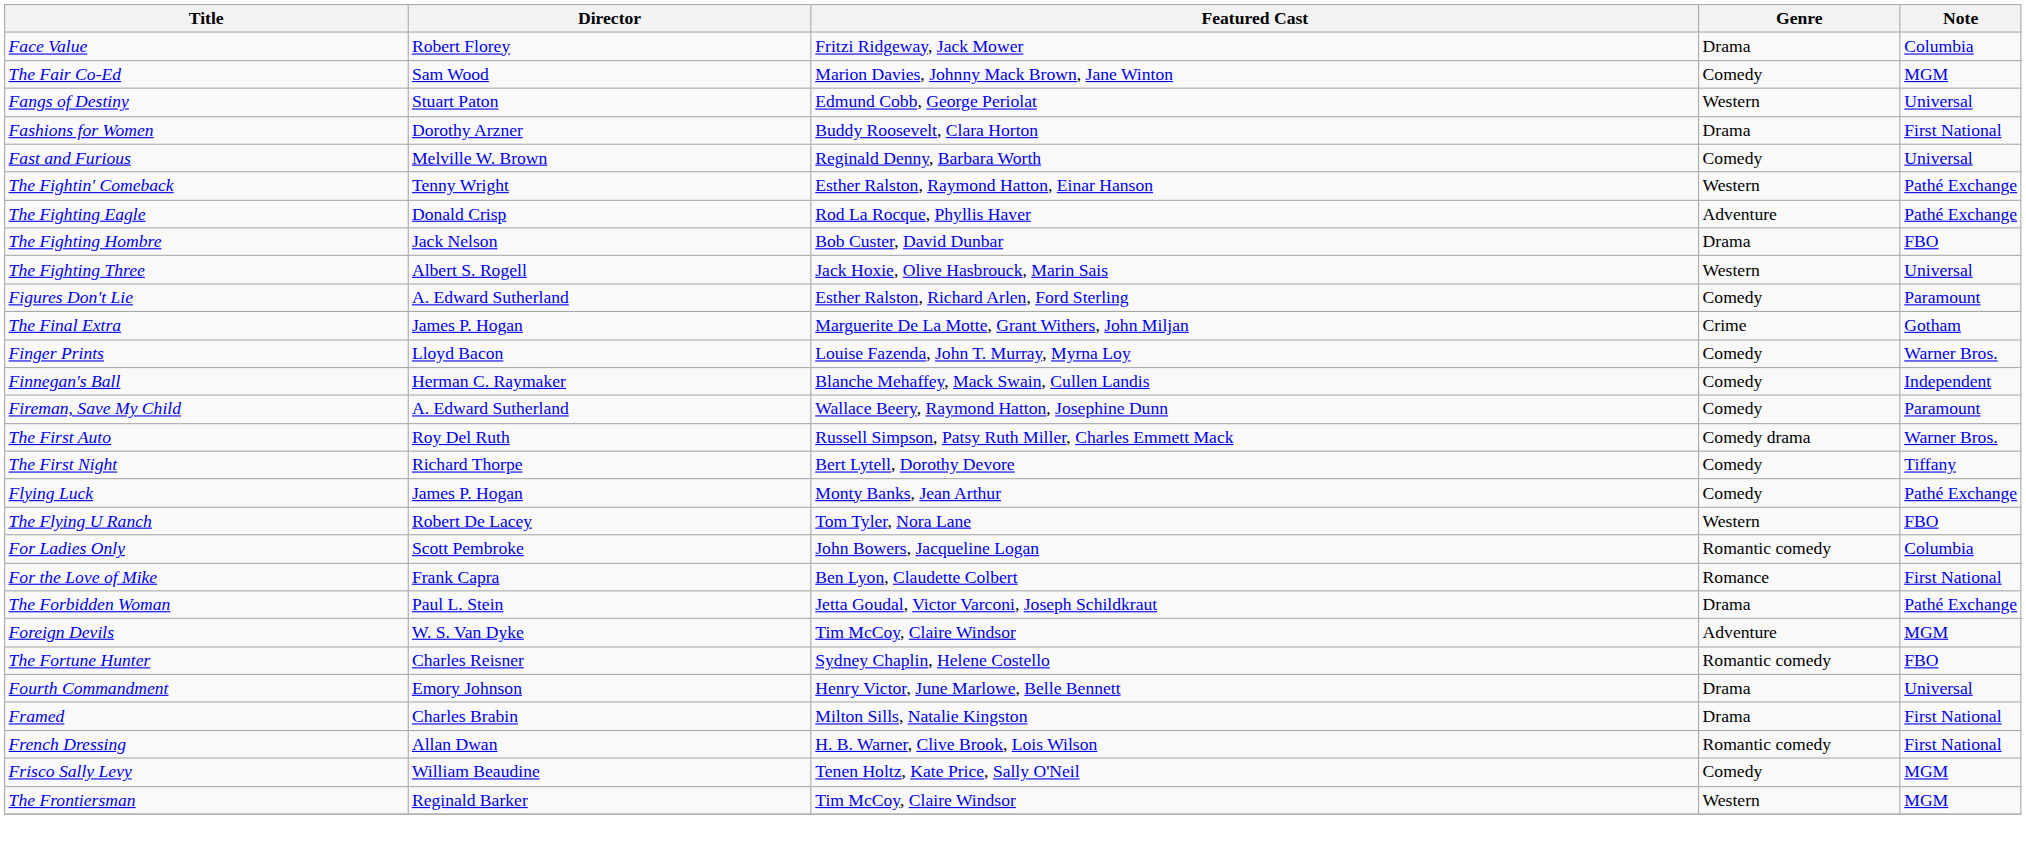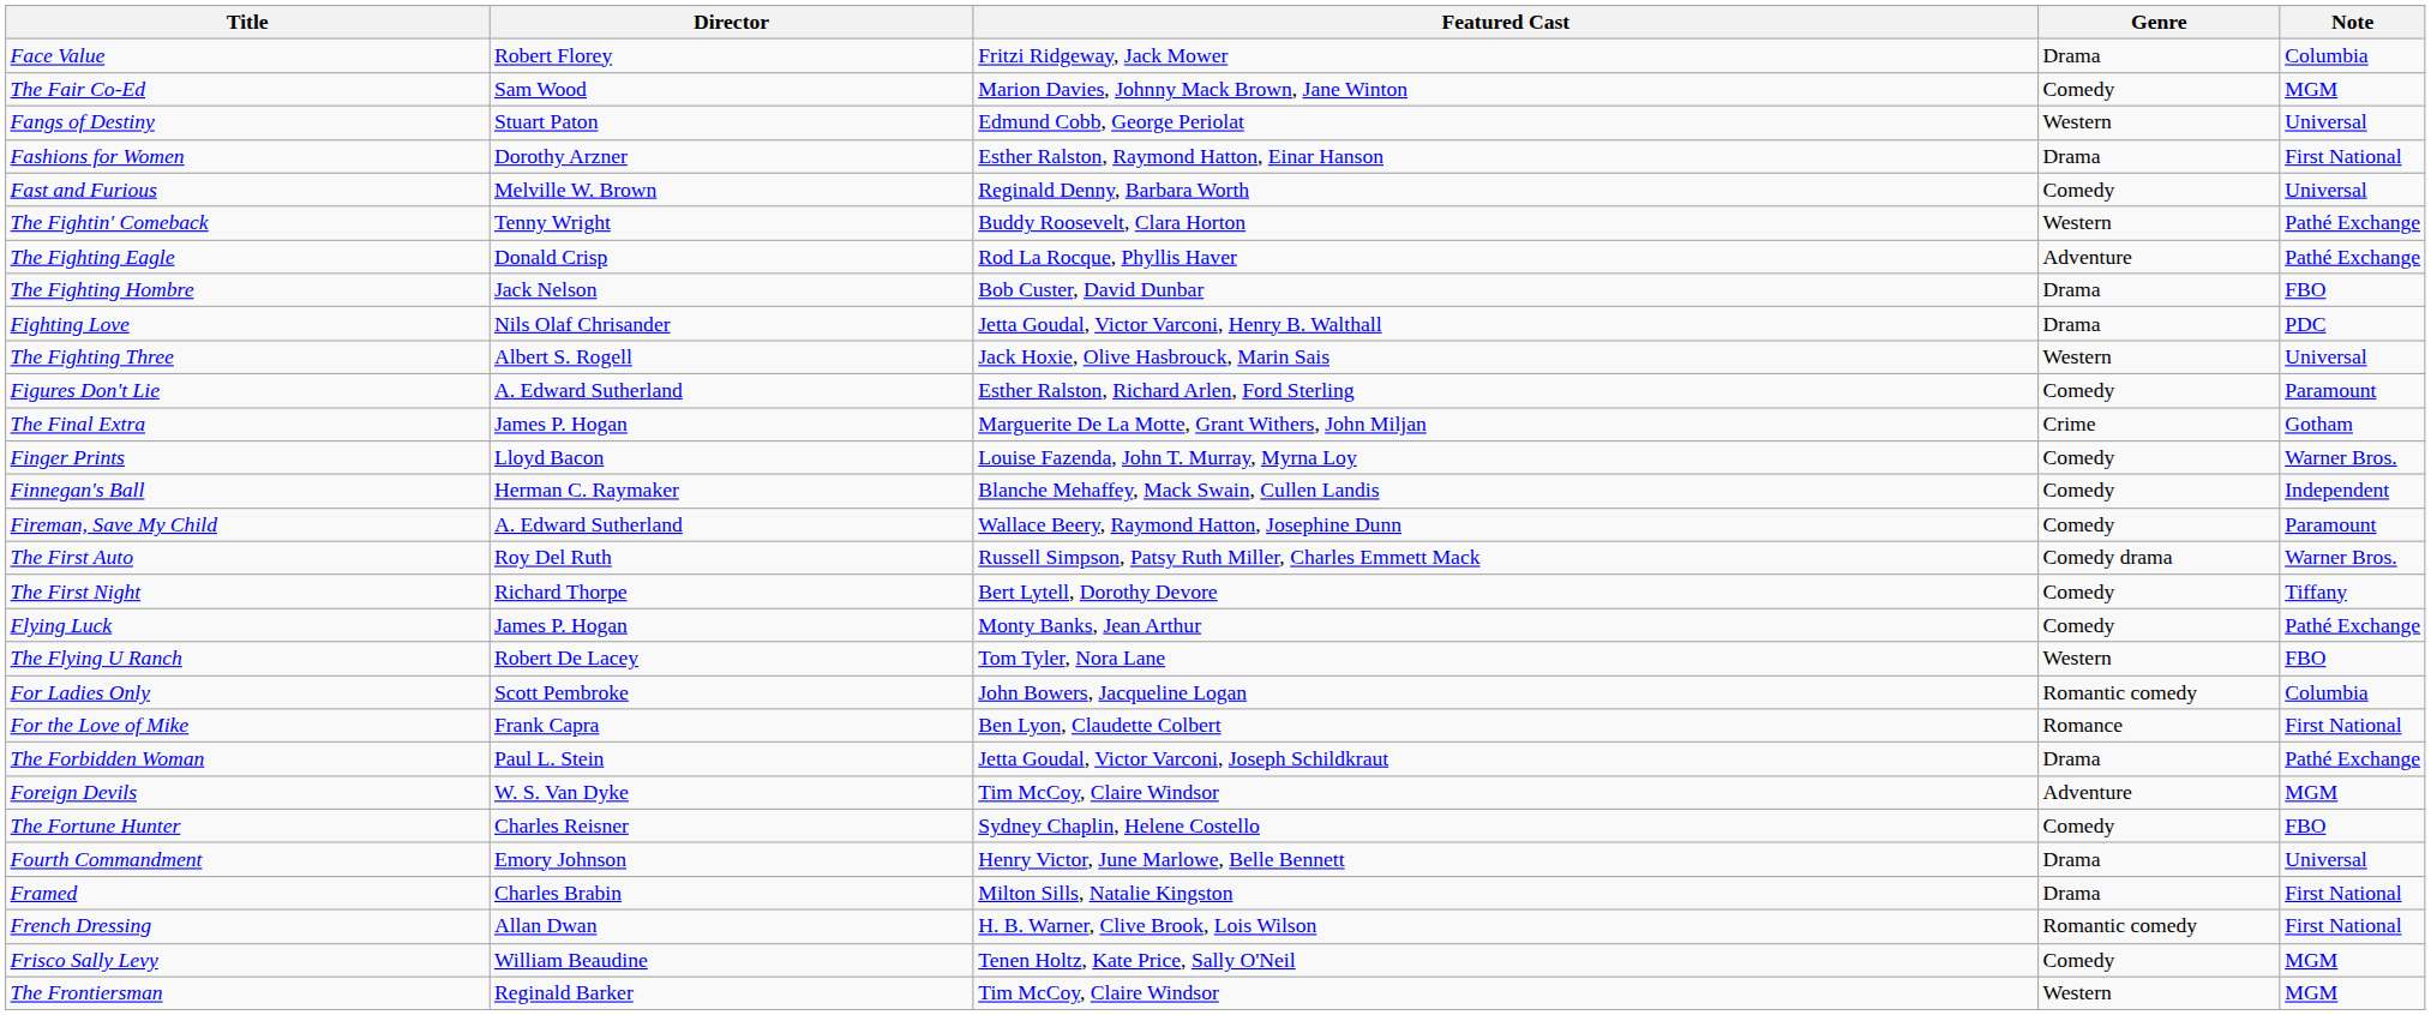Fashions for Women | Featured Cast: Buddy Roosevelt, Clara Horton -> Esther Ralston, Raymond Hatton, Einar Hanson
The Fightin' Comeback | Featured Cast: Esther Ralston, Raymond Hatton, Einar Hanson -> Buddy Roosevelt, Clara Horton
+ row: Fighting Love | Nils Olaf Chrisander | Jetta Goudal, Victor Varconi, Henry B. Walthall | Drama | PDC
The Fortune Hunter | Genre: Romantic comedy -> Comedy
